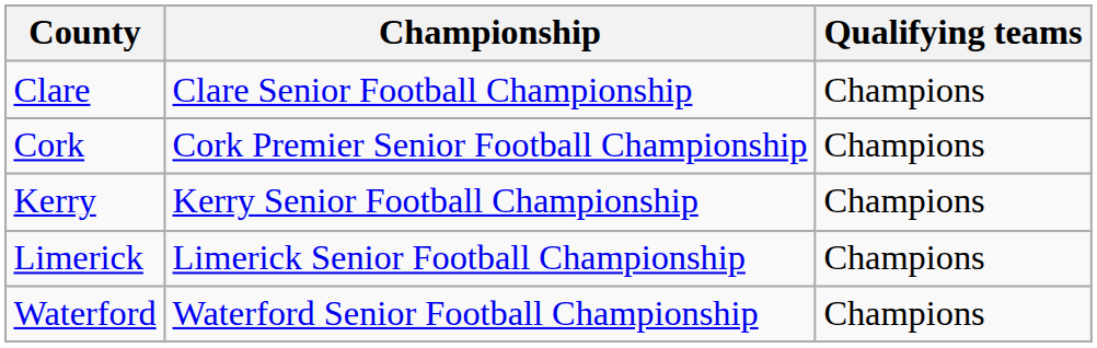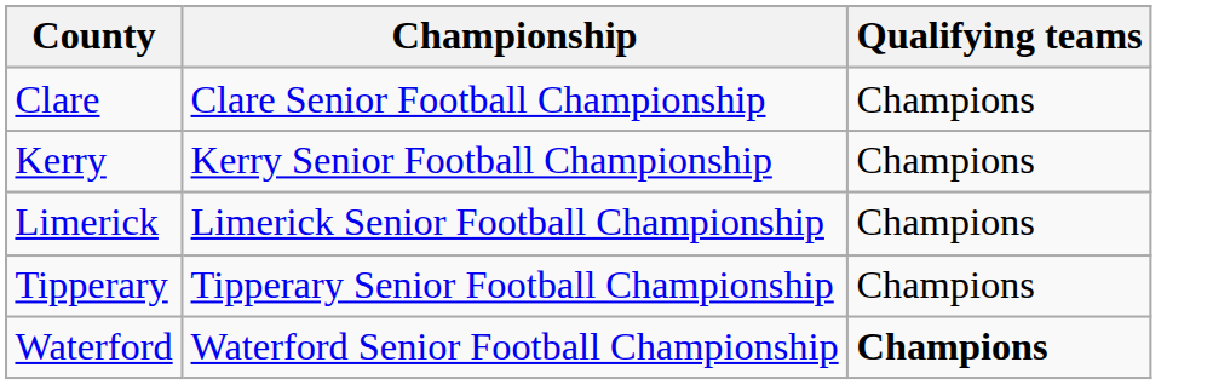- row: Cork | Cork Premier Senior Football Championship | Champions
+ row: Tipperary | Tipperary Senior Football Championship | Champions
Waterford | Qualifying teams: normal -> bold
